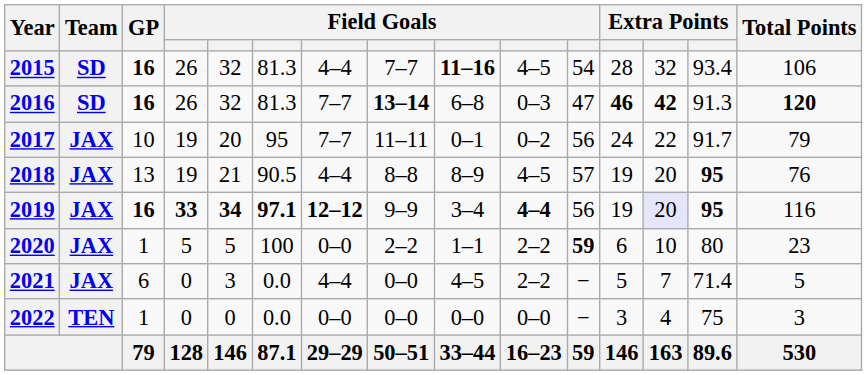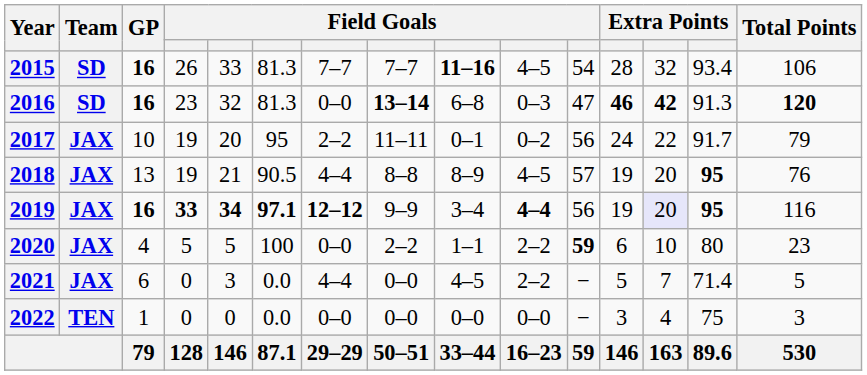2015 | column 5: 32 -> 33
2015 | column 7: 4–4 -> 7–7
2016 | column 4: 26 -> 23
2016 | column 7: 7–7 -> 0–0
2017 | column 7: 7–7 -> 2–2
2020 | GP: 1 -> 4
